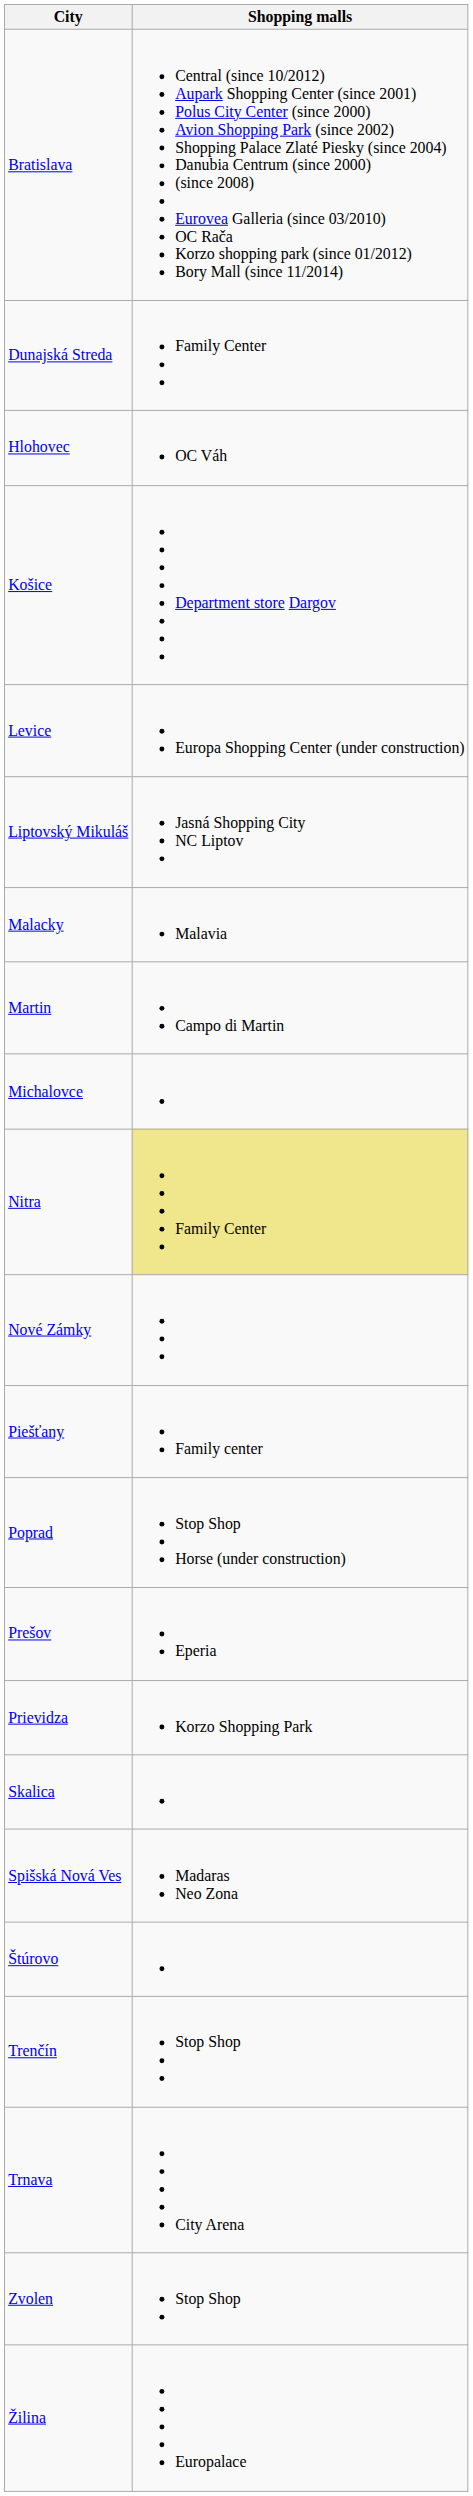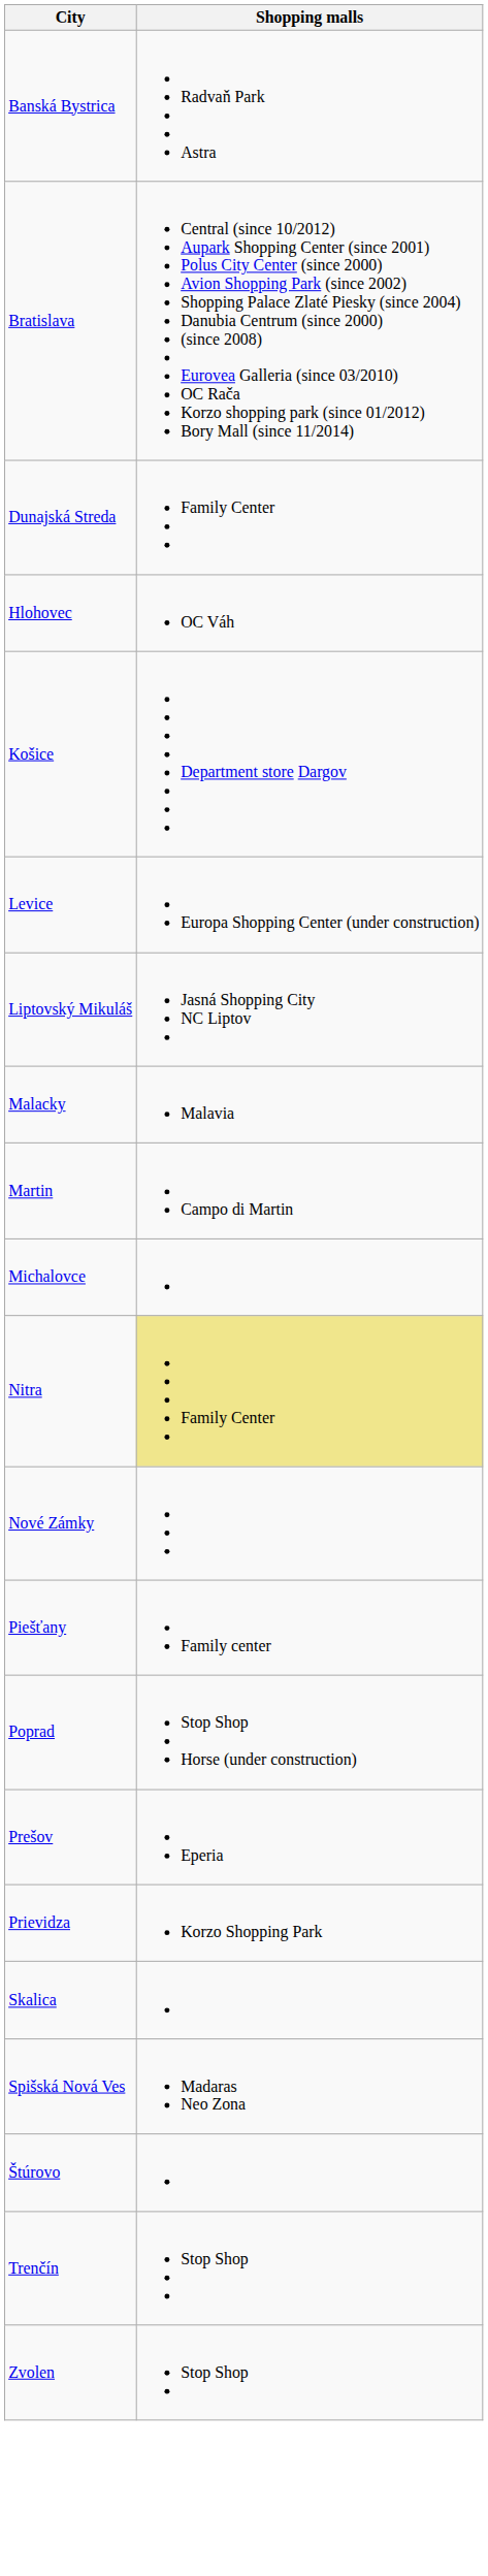+ row: Banská Bystrica | Radvaň Park Astra
- row: Trnava | City Arena
- row: Žilina | Europalace
